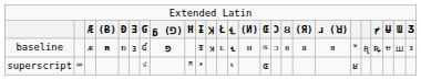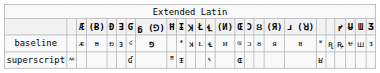baseline | column 4: bold -> normal
baseline | column 7: ʛ -> 𐞔
baseline | column 10: ᵻ -> ᶧ
superscript | column 7: 𐞔 -> ʛ
superscript | column 10: ᶧ -> ᵻ
